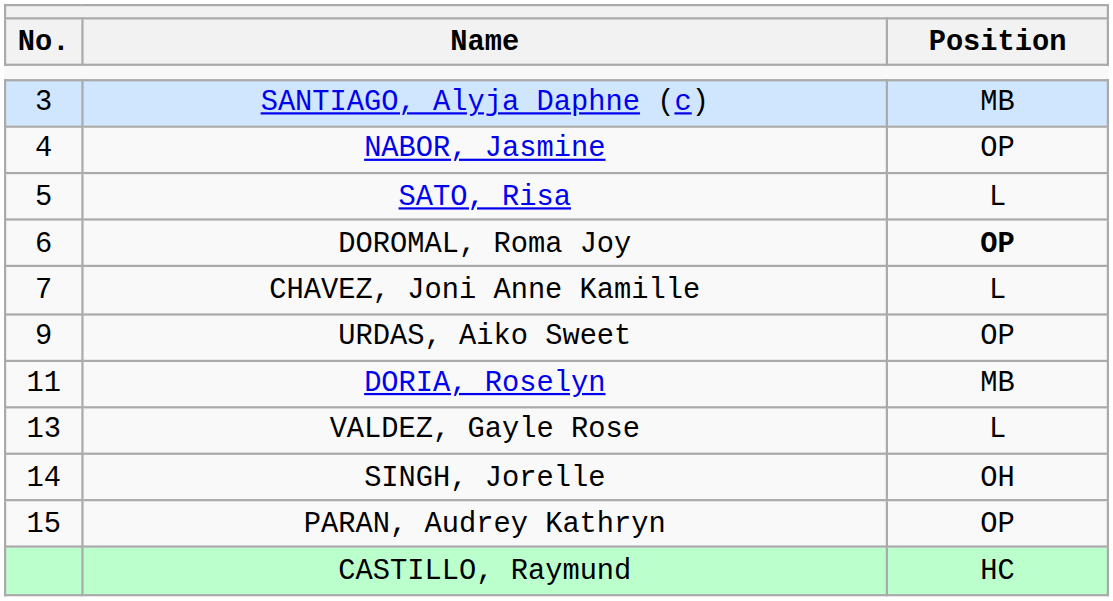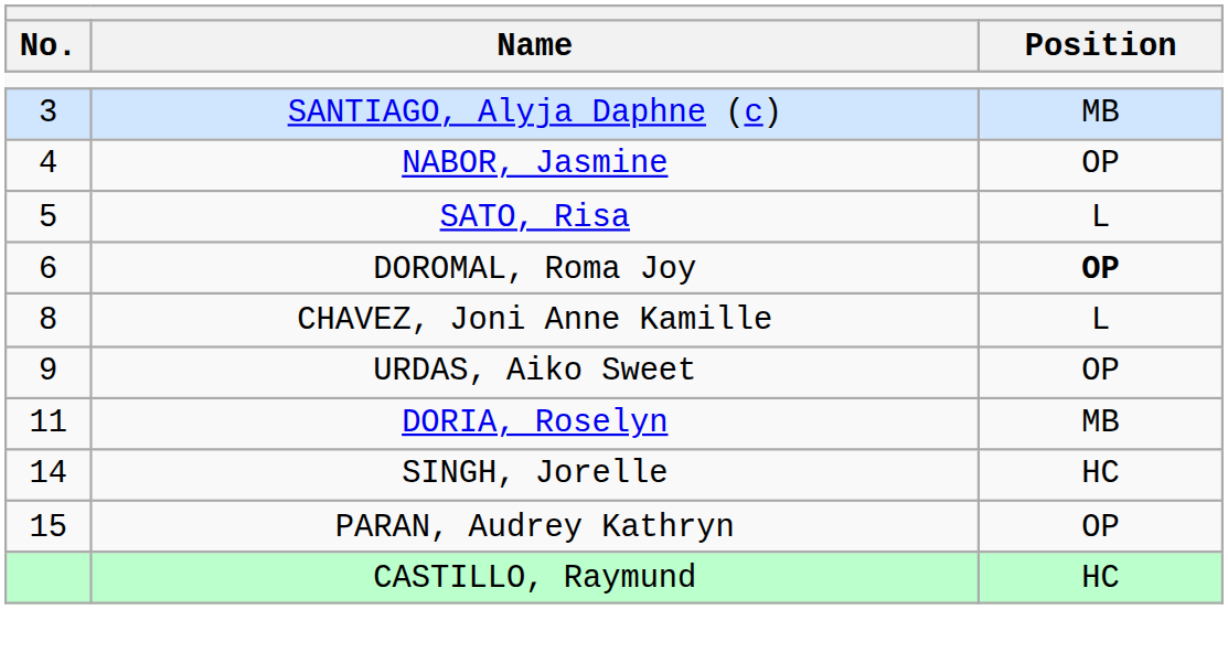CHAVEZ, Joni Anne Kamille | No.: 7 -> 8
- row: 13 | VALDEZ, Gayle Rose | L
SINGH, Jorelle | Position: OH -> HC
